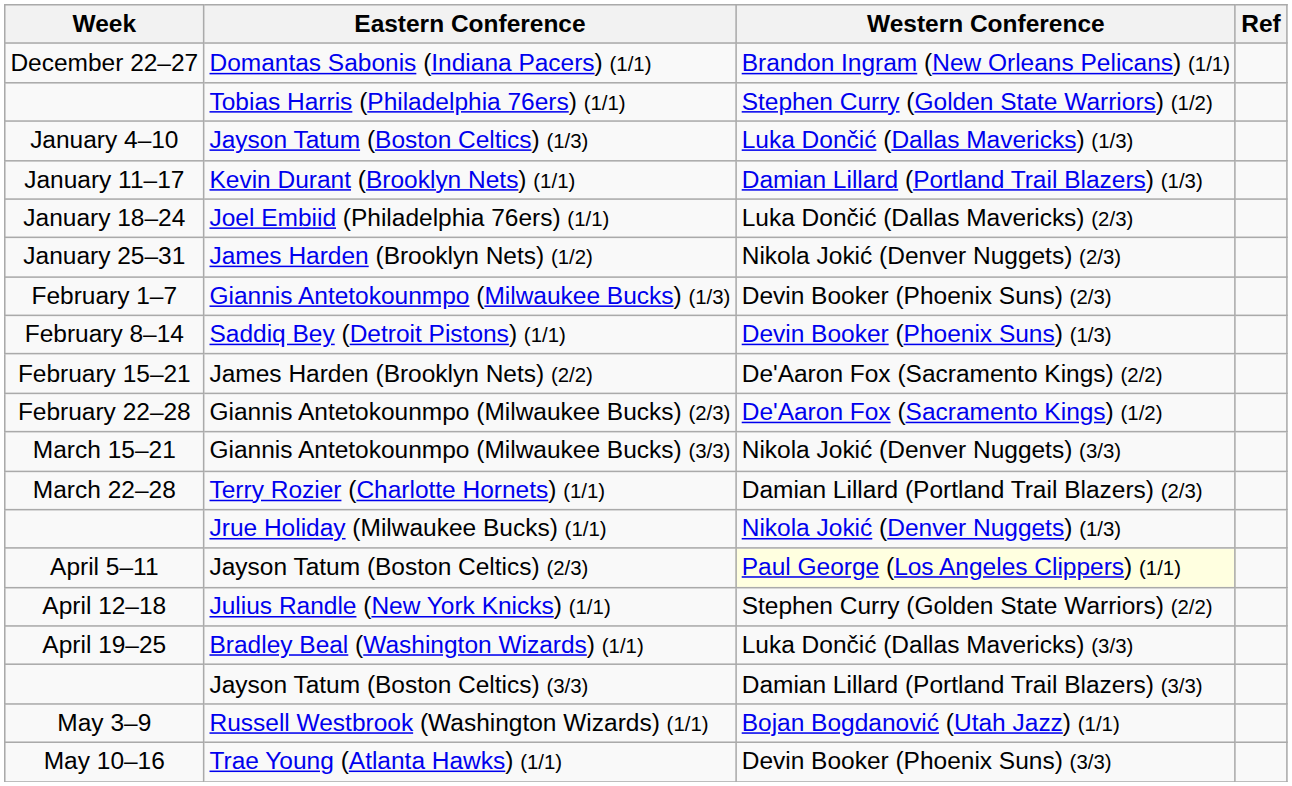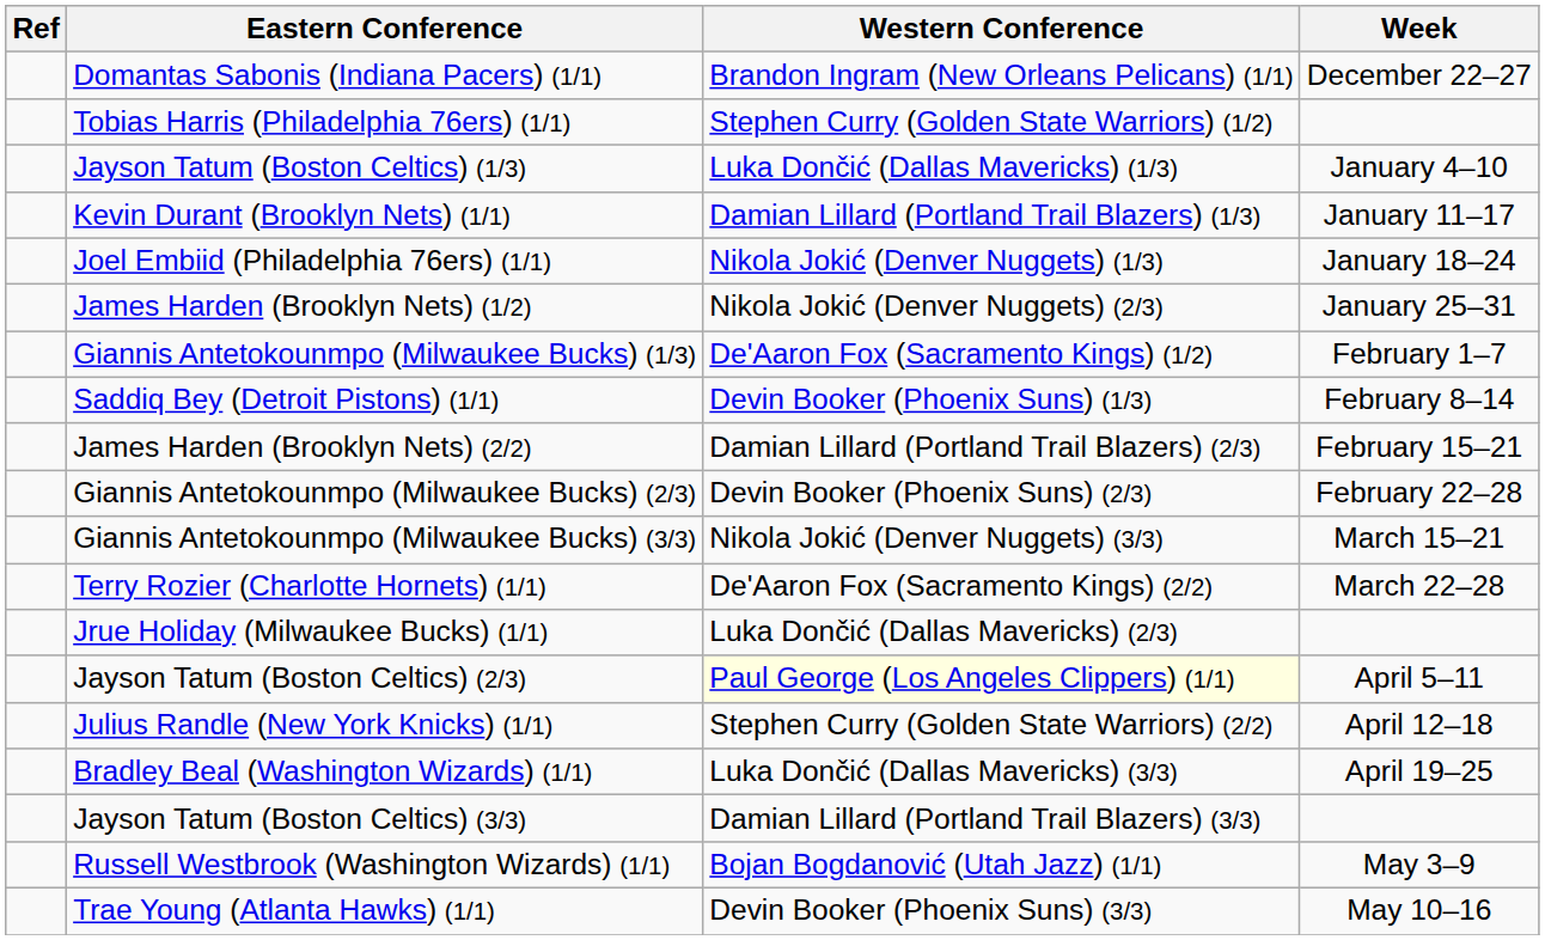columns swapped: Week <-> Ref
Joel Embiid (Philadelphia 76ers) (1/1) | Western Conference: Luka Dončić (Dallas Mavericks) (2/3) -> Nikola Jokić (Denver Nuggets) (1/3)
Giannis Antetokounmpo (Milwaukee Bucks) (1/3) | Western Conference: Devin Booker (Phoenix Suns) (2/3) -> De'Aaron Fox (Sacramento Kings) (1/2)
James Harden (Brooklyn Nets) (2/2) | Western Conference: De'Aaron Fox (Sacramento Kings) (2/2) -> Damian Lillard (Portland Trail Blazers) (2/3)
Giannis Antetokounmpo (Milwaukee Bucks) (2/3) | Western Conference: De'Aaron Fox (Sacramento Kings) (1/2) -> Devin Booker (Phoenix Suns) (2/3)
Terry Rozier (Charlotte Hornets) (1/1) | Western Conference: Damian Lillard (Portland Trail Blazers) (2/3) -> De'Aaron Fox (Sacramento Kings) (2/2)
Jrue Holiday (Milwaukee Bucks) (1/1) | Western Conference: Nikola Jokić (Denver Nuggets) (1/3) -> Luka Dončić (Dallas Mavericks) (2/3)
